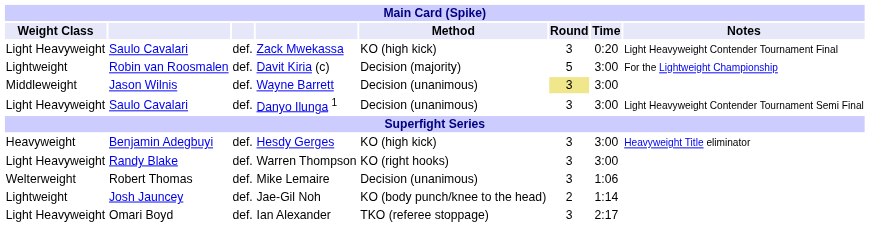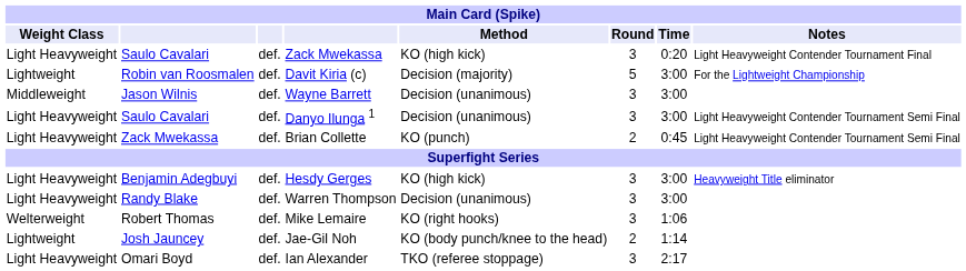Wayne Barrett | Round: khaki background -> no background
+ row: Light Heavyweight | Zack Mwekassa | def. | Brian Collette | KO (punch) | 2 | 0:45 | Light Heavyweight Contender Tournament Semi Final
Hesdy Gerges | Weight Class: Heavyweight -> Light Heavyweight
Warren Thompson | Method: KO (right hooks) -> Decision (unanimous)
Mike Lemaire | Method: Decision (unanimous) -> KO (right hooks)
